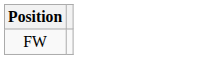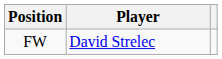+ column: Player | David Strelec
